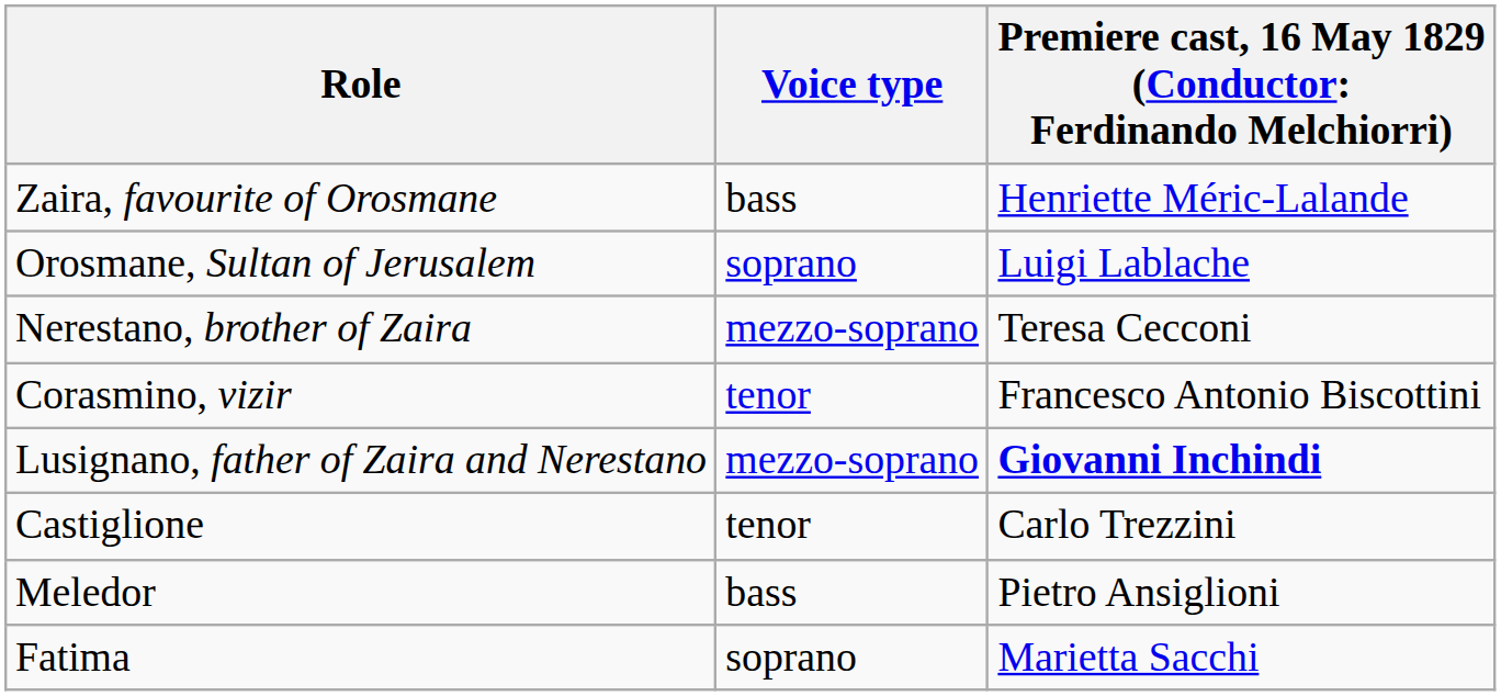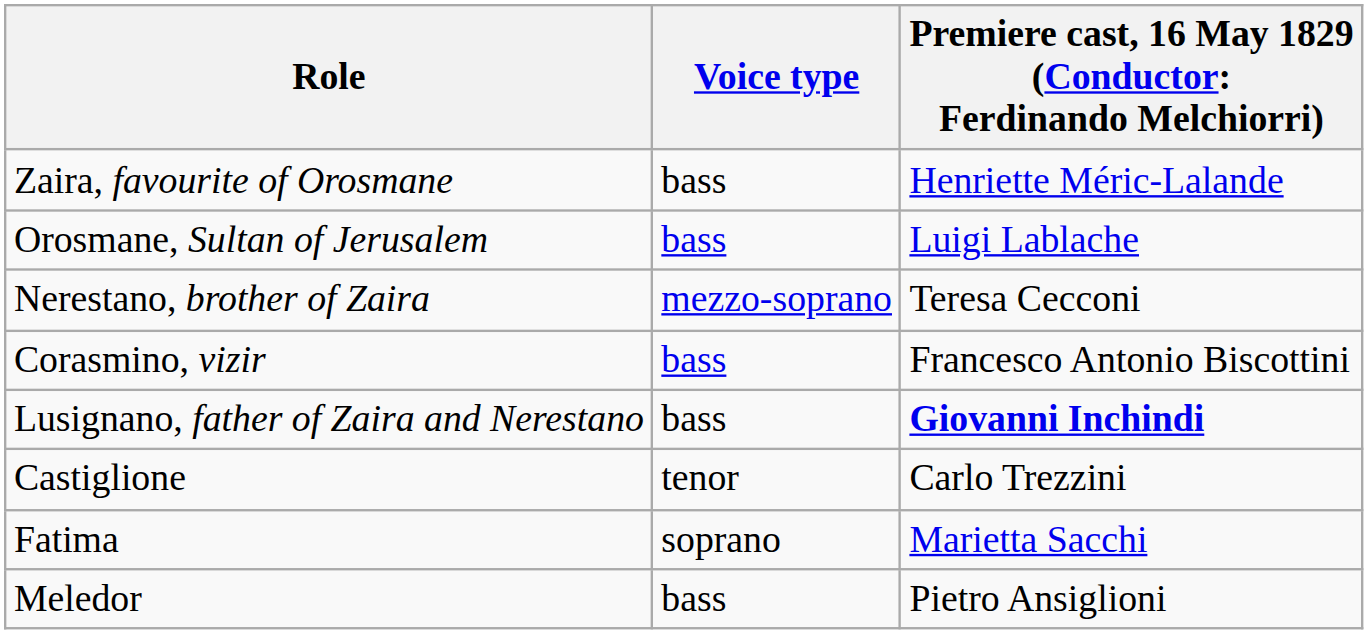Orosmane, Sultan of Jerusalem | Voice type: soprano -> bass
Corasmino, vizir | Voice type: tenor -> bass
Lusignano, father of Zaira and Nerestano | Voice type: mezzo-soprano -> bass
rows swapped: Fatima <-> Meledor
